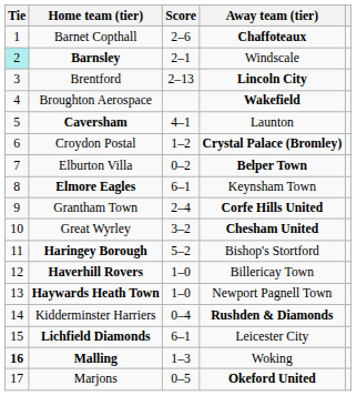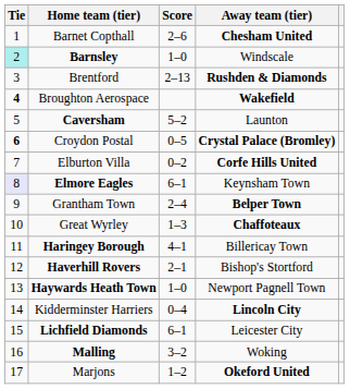Barnet Copthall | Away team (tier): Chaffoteaux -> Chesham United
Barnsley | Score: 2–1 -> 1–0
Brentford | Away team (tier): Lincoln City -> Rushden & Diamonds
Broughton Aerospace | Tie: normal -> bold
Caversham | Score: 4–1 -> 5–2
Croydon Postal | Tie: normal -> bold
Croydon Postal | Score: 1–2 -> 0–5
Elburton Villa | Away team (tier): Belper Town -> Corfe Hills United
Elmore Eagles | Tie: no background -> lavender background
Grantham Town | Away team (tier): Corfe Hills United -> Belper Town
Great Wyrley | Score: 3–2 -> 1–3
Great Wyrley | Away team (tier): Chesham United -> Chaffoteaux
Haringey Borough | Score: 5–2 -> 4–1
Haringey Borough | Away team (tier): Bishop's Stortford -> Billericay Town
Haverhill Rovers | Score: 1–0 -> 2–1
Haverhill Rovers | Away team (tier): Billericay Town -> Bishop's Stortford
Kidderminster Harriers | Away team (tier): Rushden & Diamonds -> Lincoln City
Malling | Tie: bold -> normal
Malling | Score: 1–3 -> 3–2
Marjons | Score: 0–5 -> 1–2
